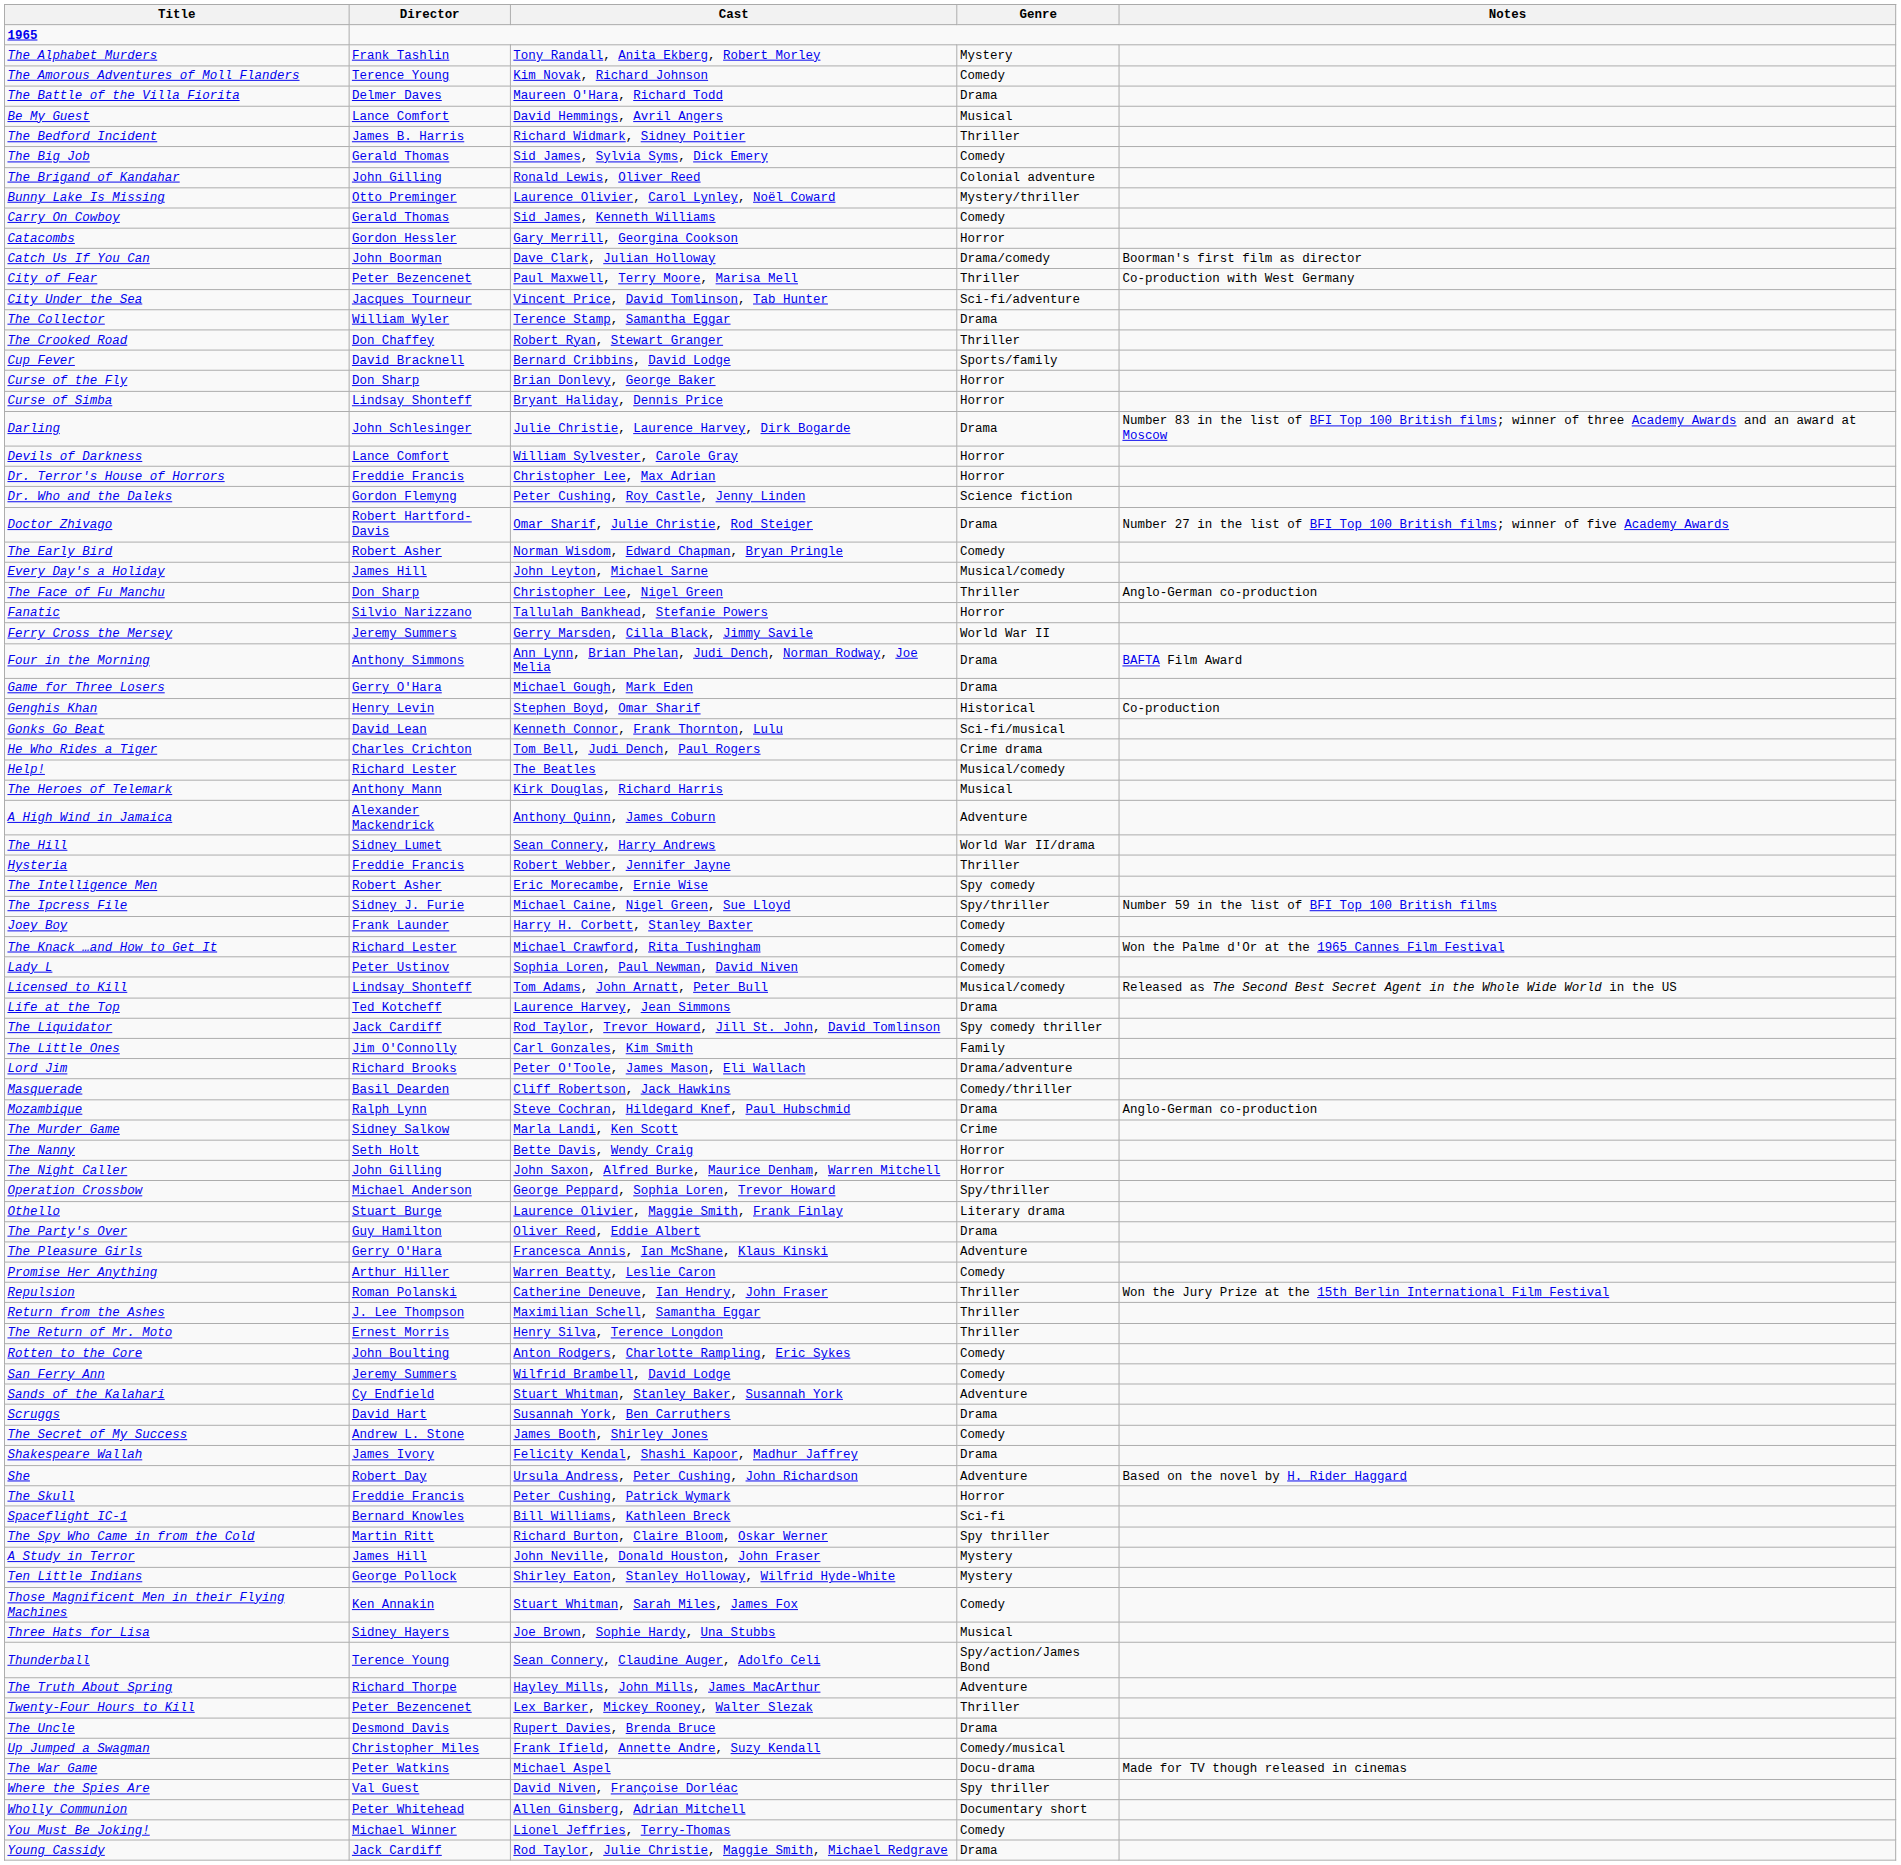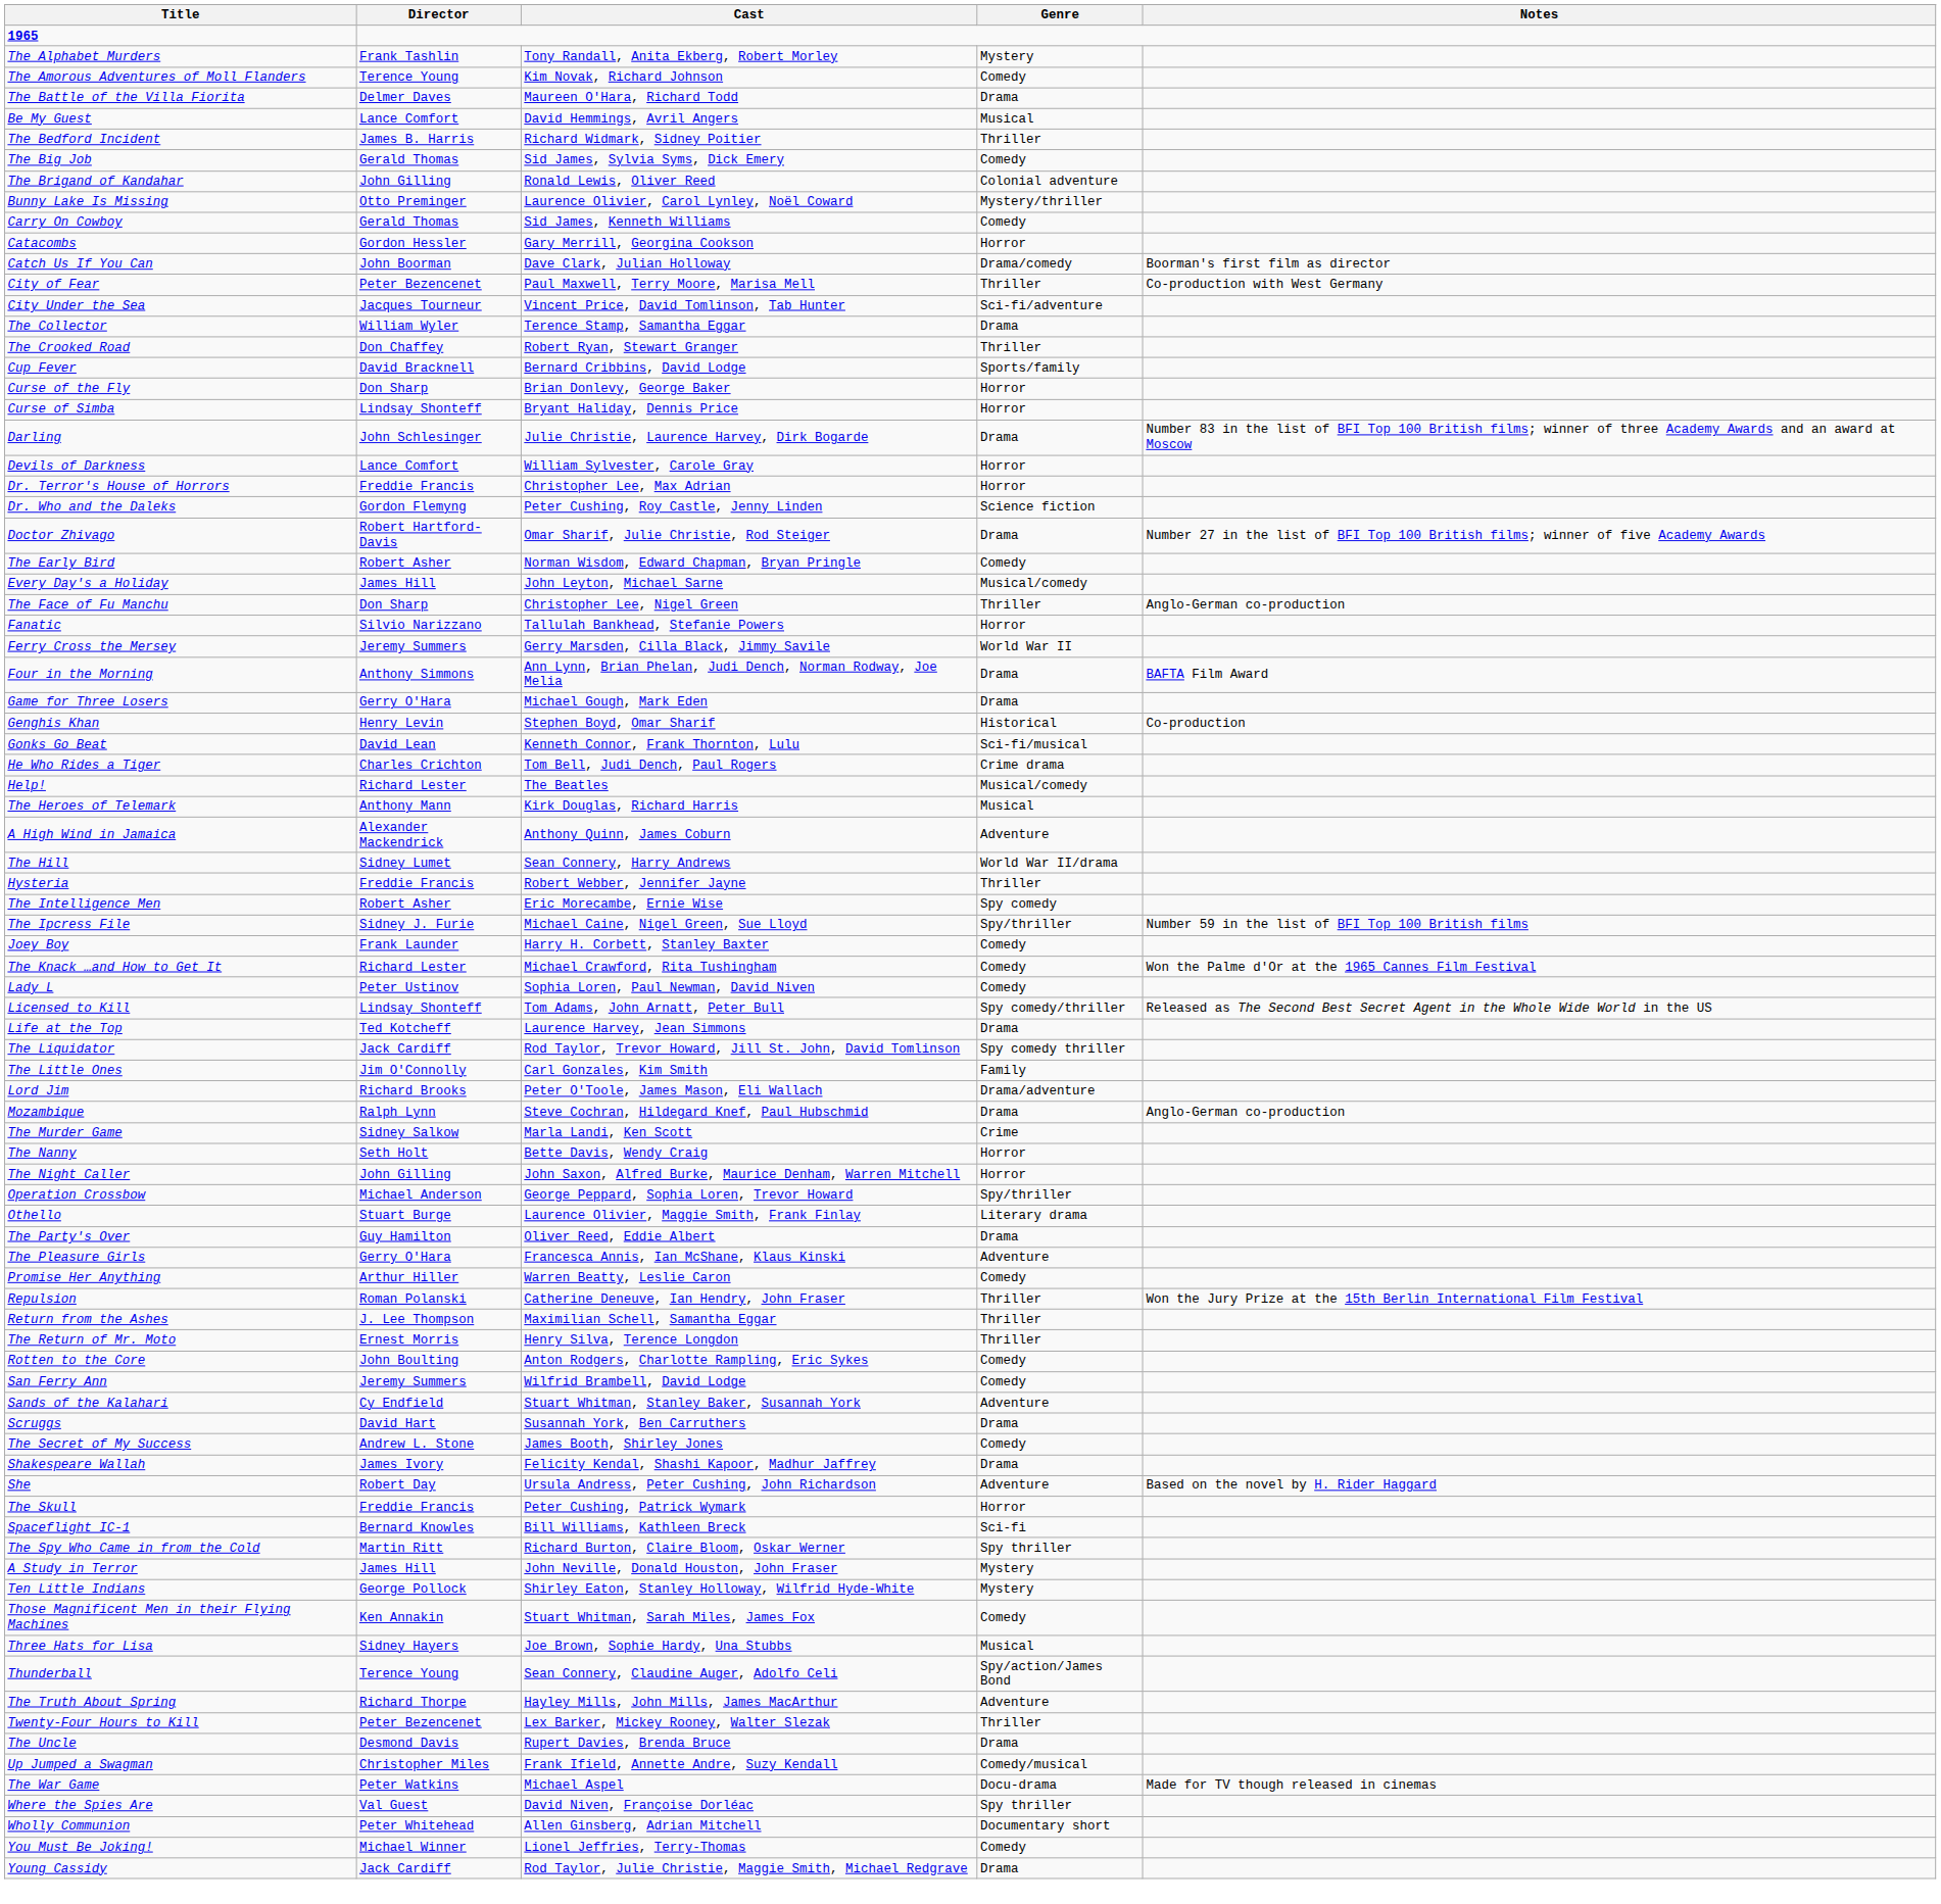Licensed to Kill | Genre: Musical/comedy -> Spy comedy/thriller
- row: Masquerade | Basil Dearden | Cliff Robertson, Jack Hawkins | Comedy/thriller
